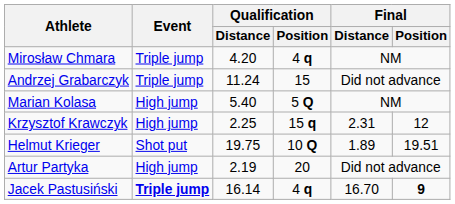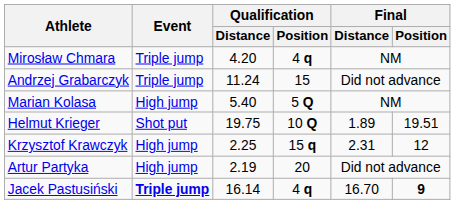rows swapped: Krzysztof Krawczyk <-> Helmut Krieger
